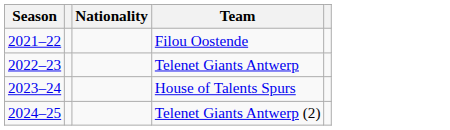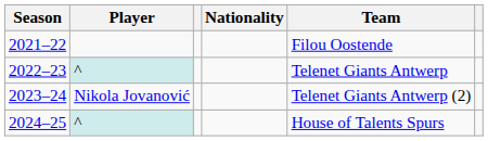+ column: Player | ^ | Nikola Jovanović | ^
2023–24 | Team: House of Talents Spurs -> Telenet Giants Antwerp (2)
2024–25 | Team: Telenet Giants Antwerp (2) -> House of Talents Spurs
